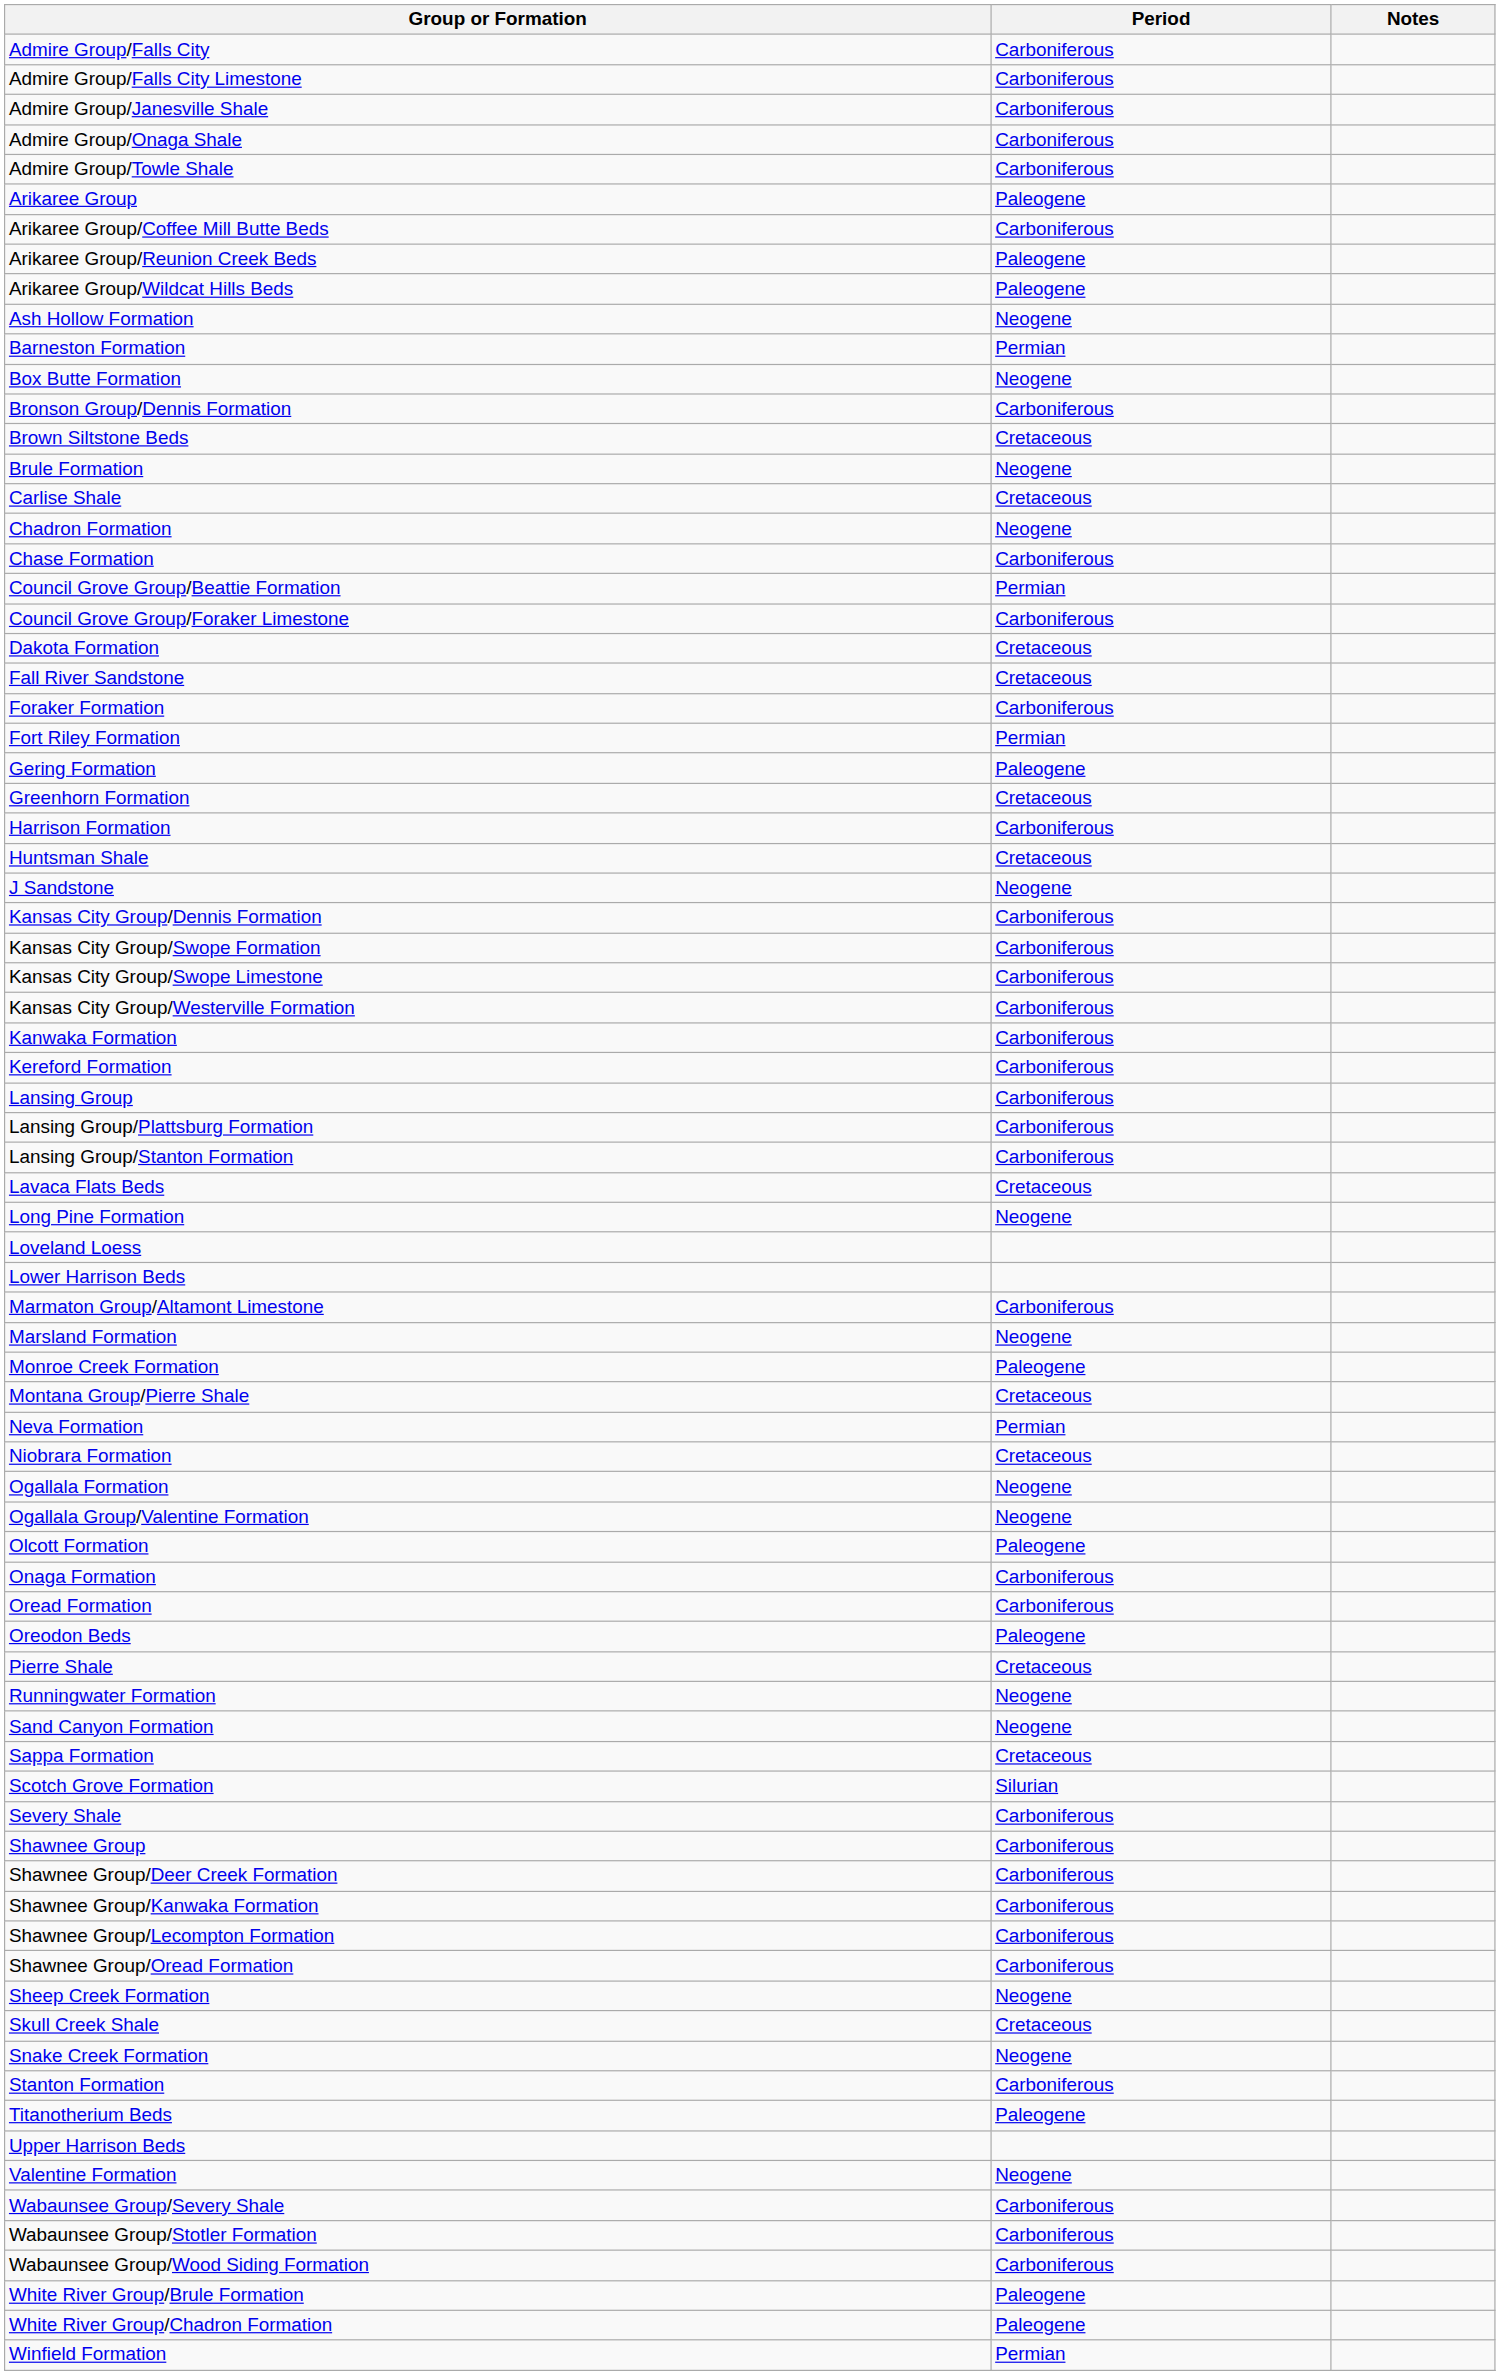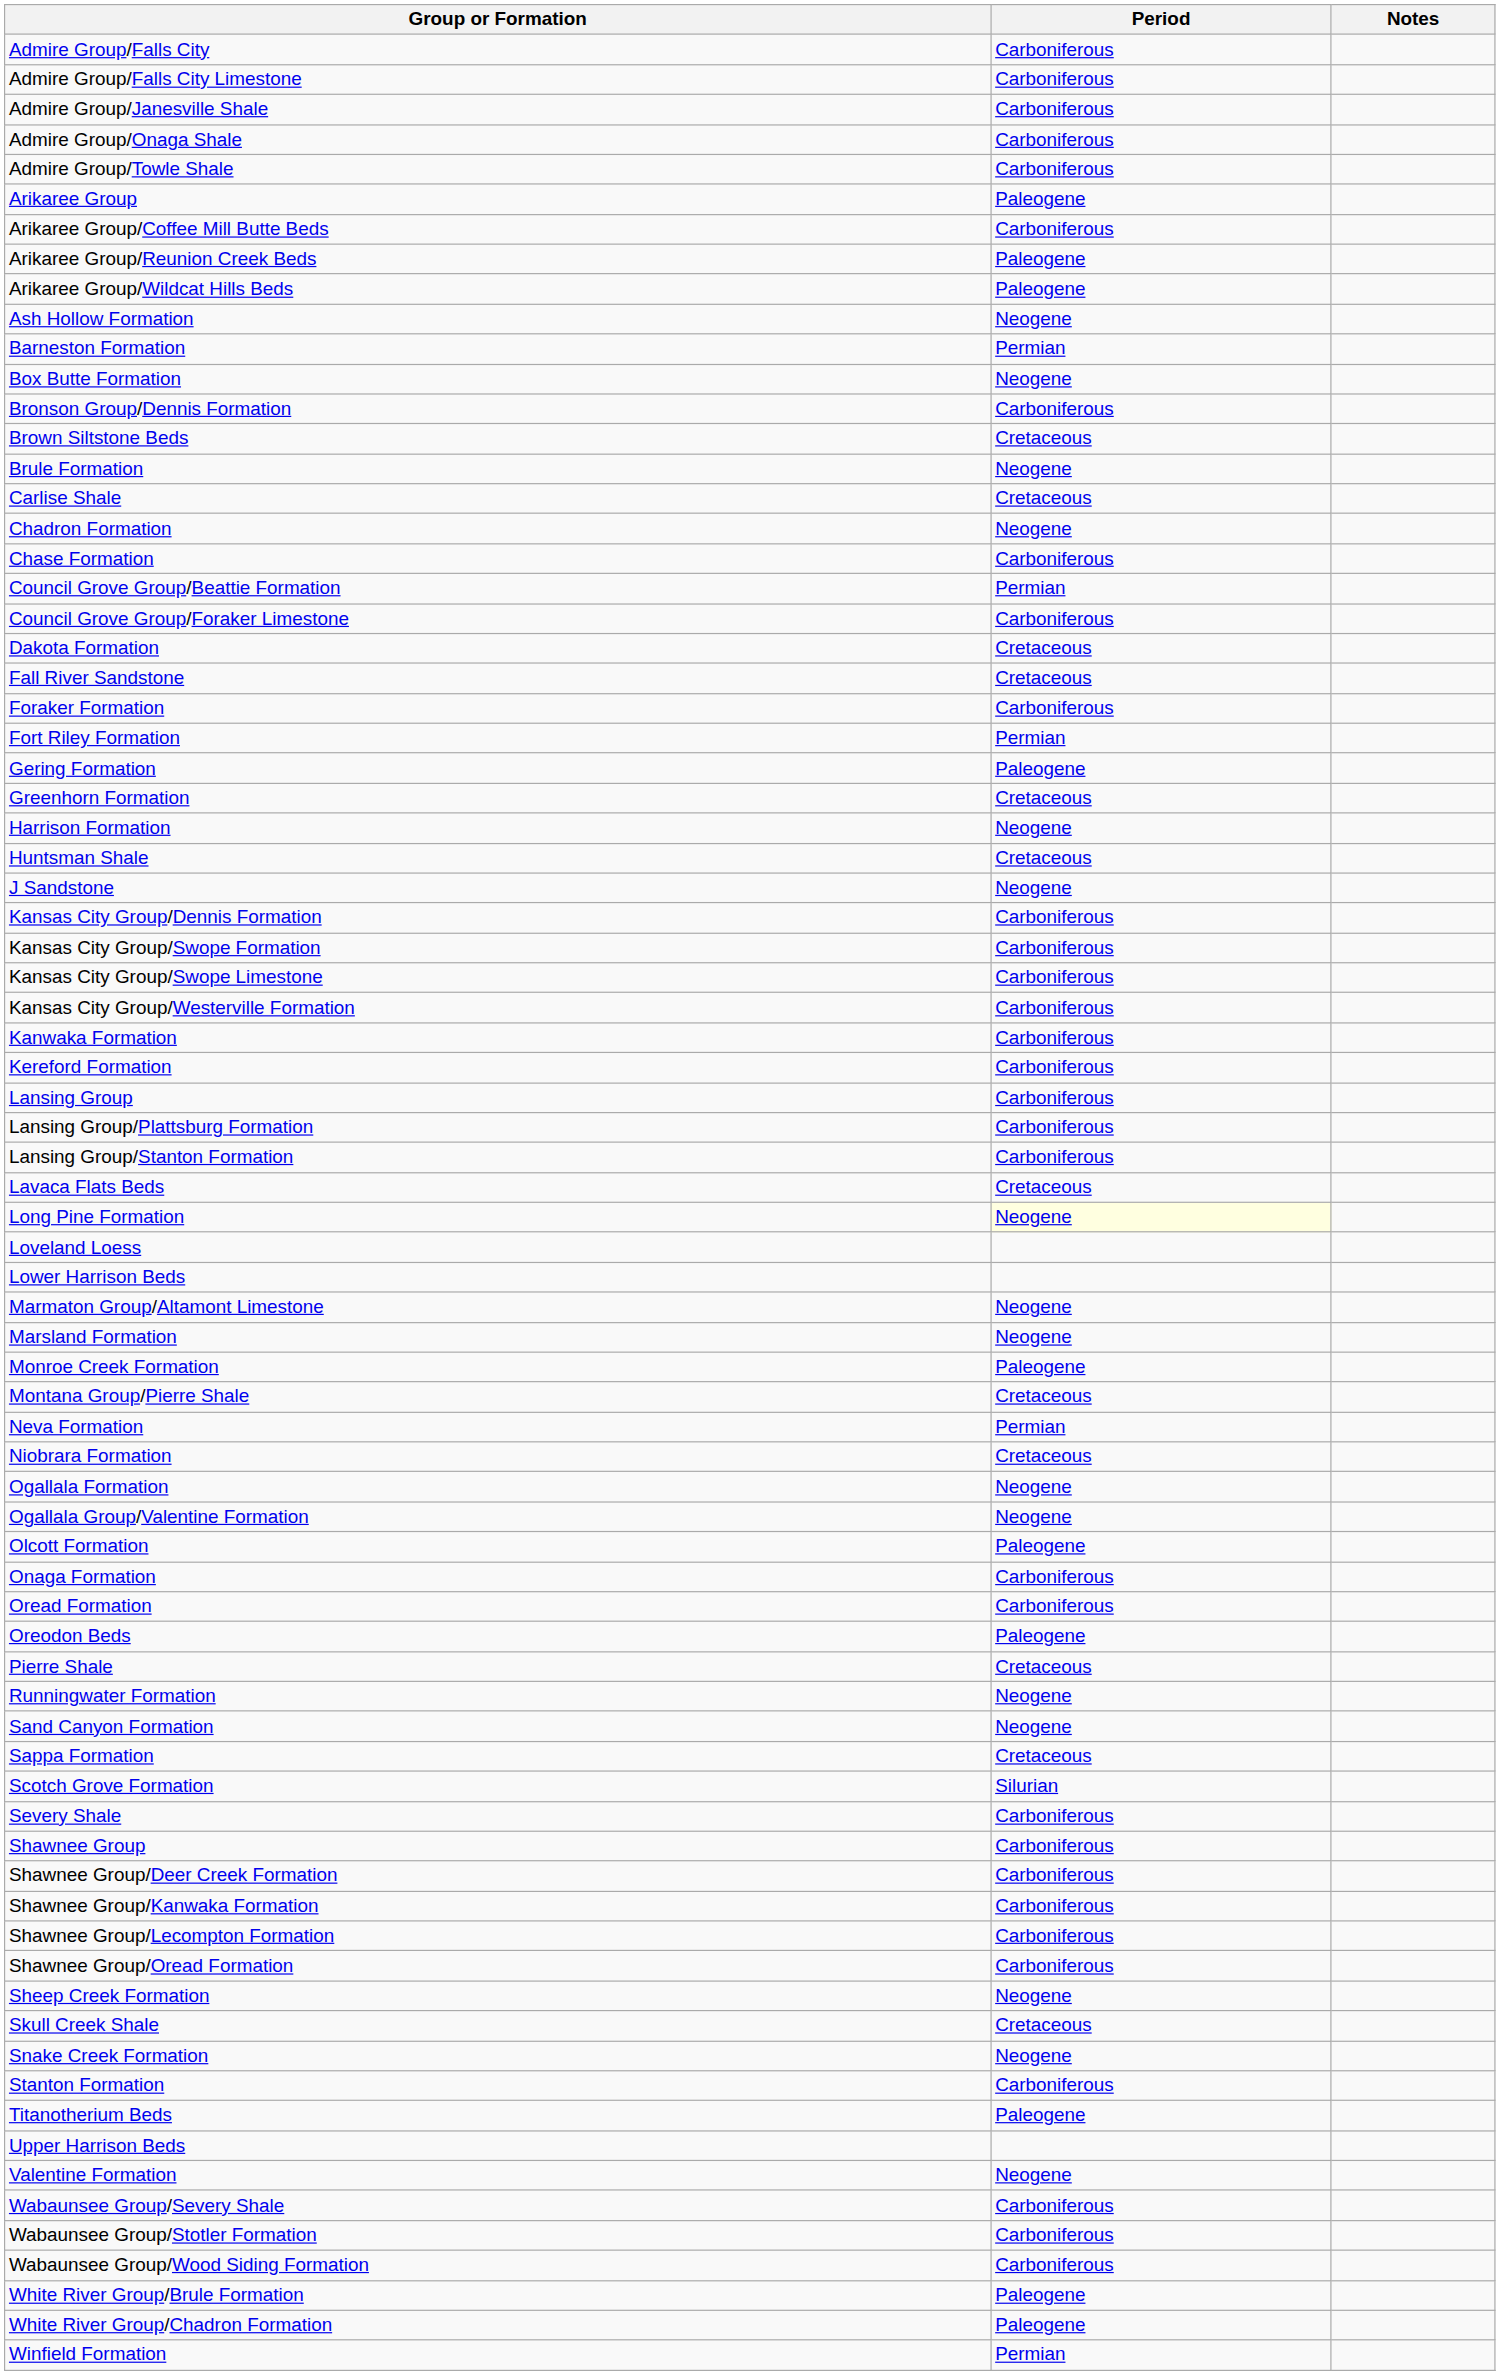Harrison Formation | Period: Carboniferous -> Neogene
Long Pine Formation | Period: no background -> lightyellow background
Marmaton Group/Altamont Limestone | Period: Carboniferous -> Neogene
